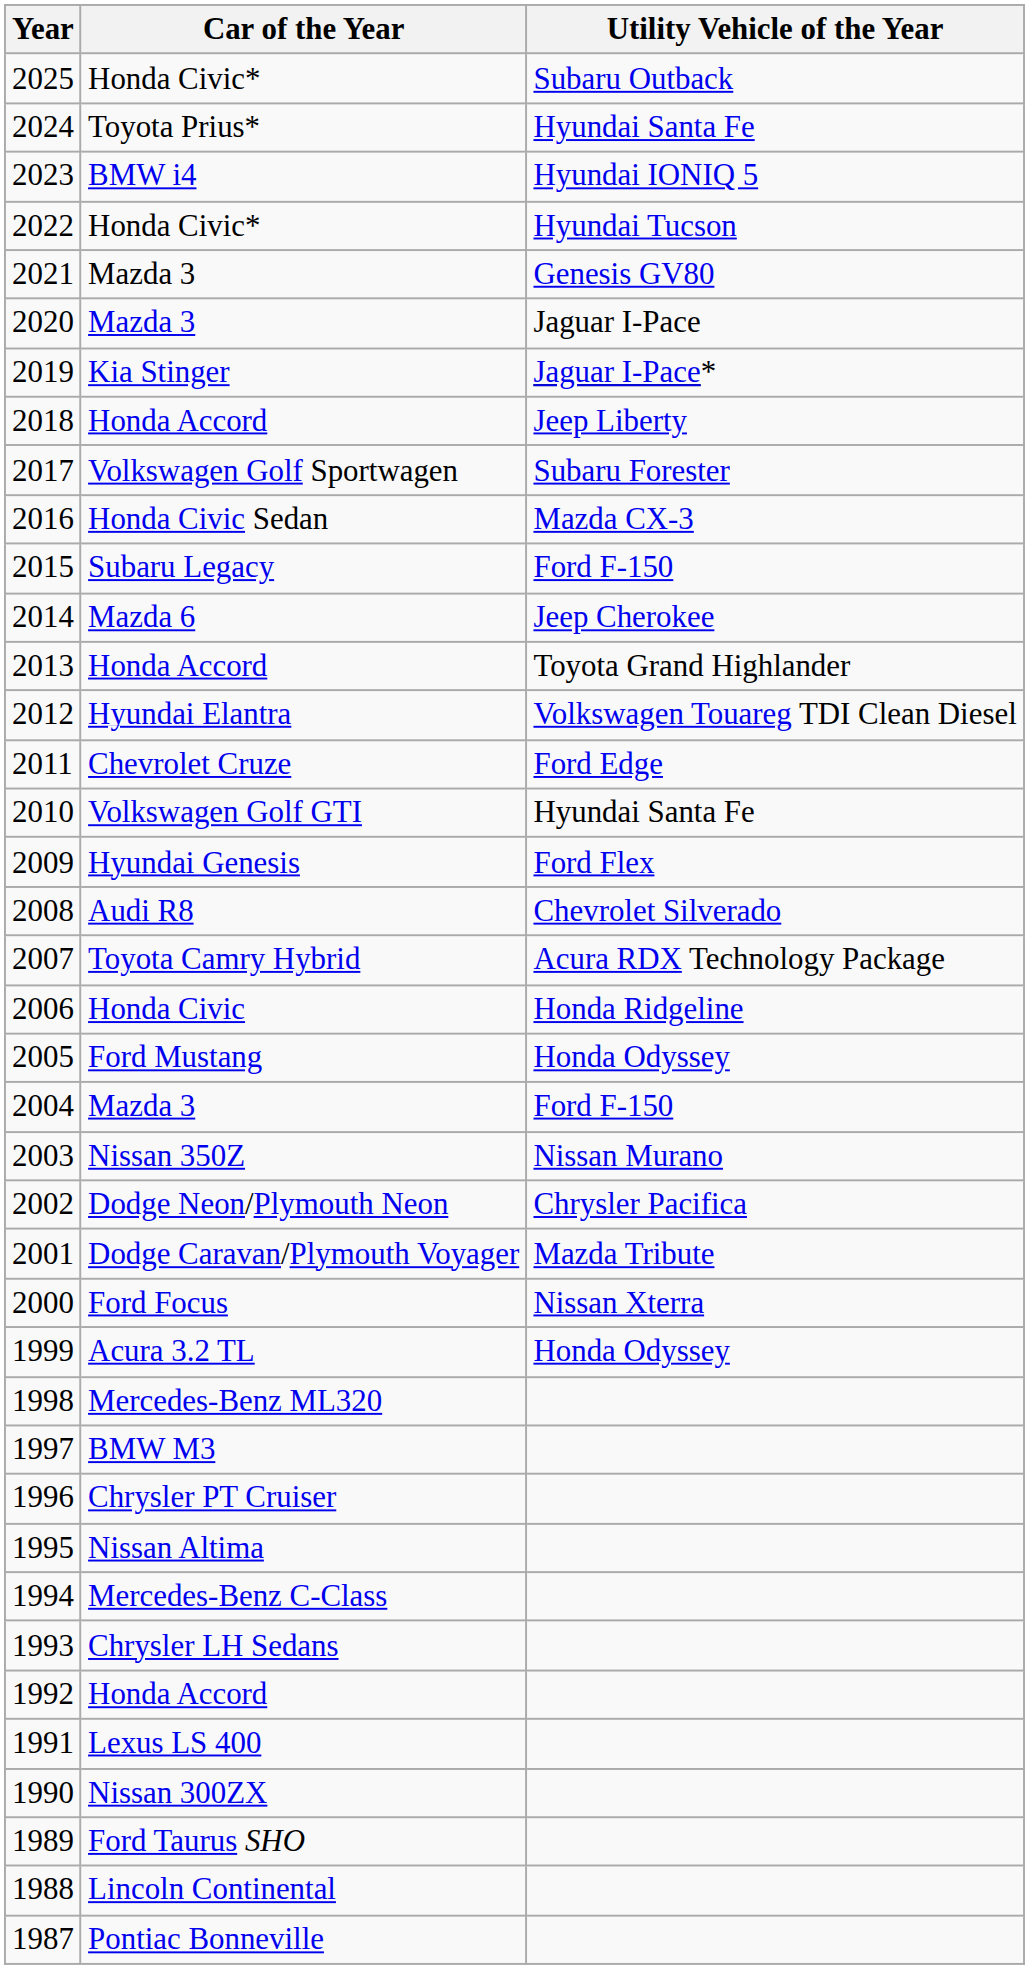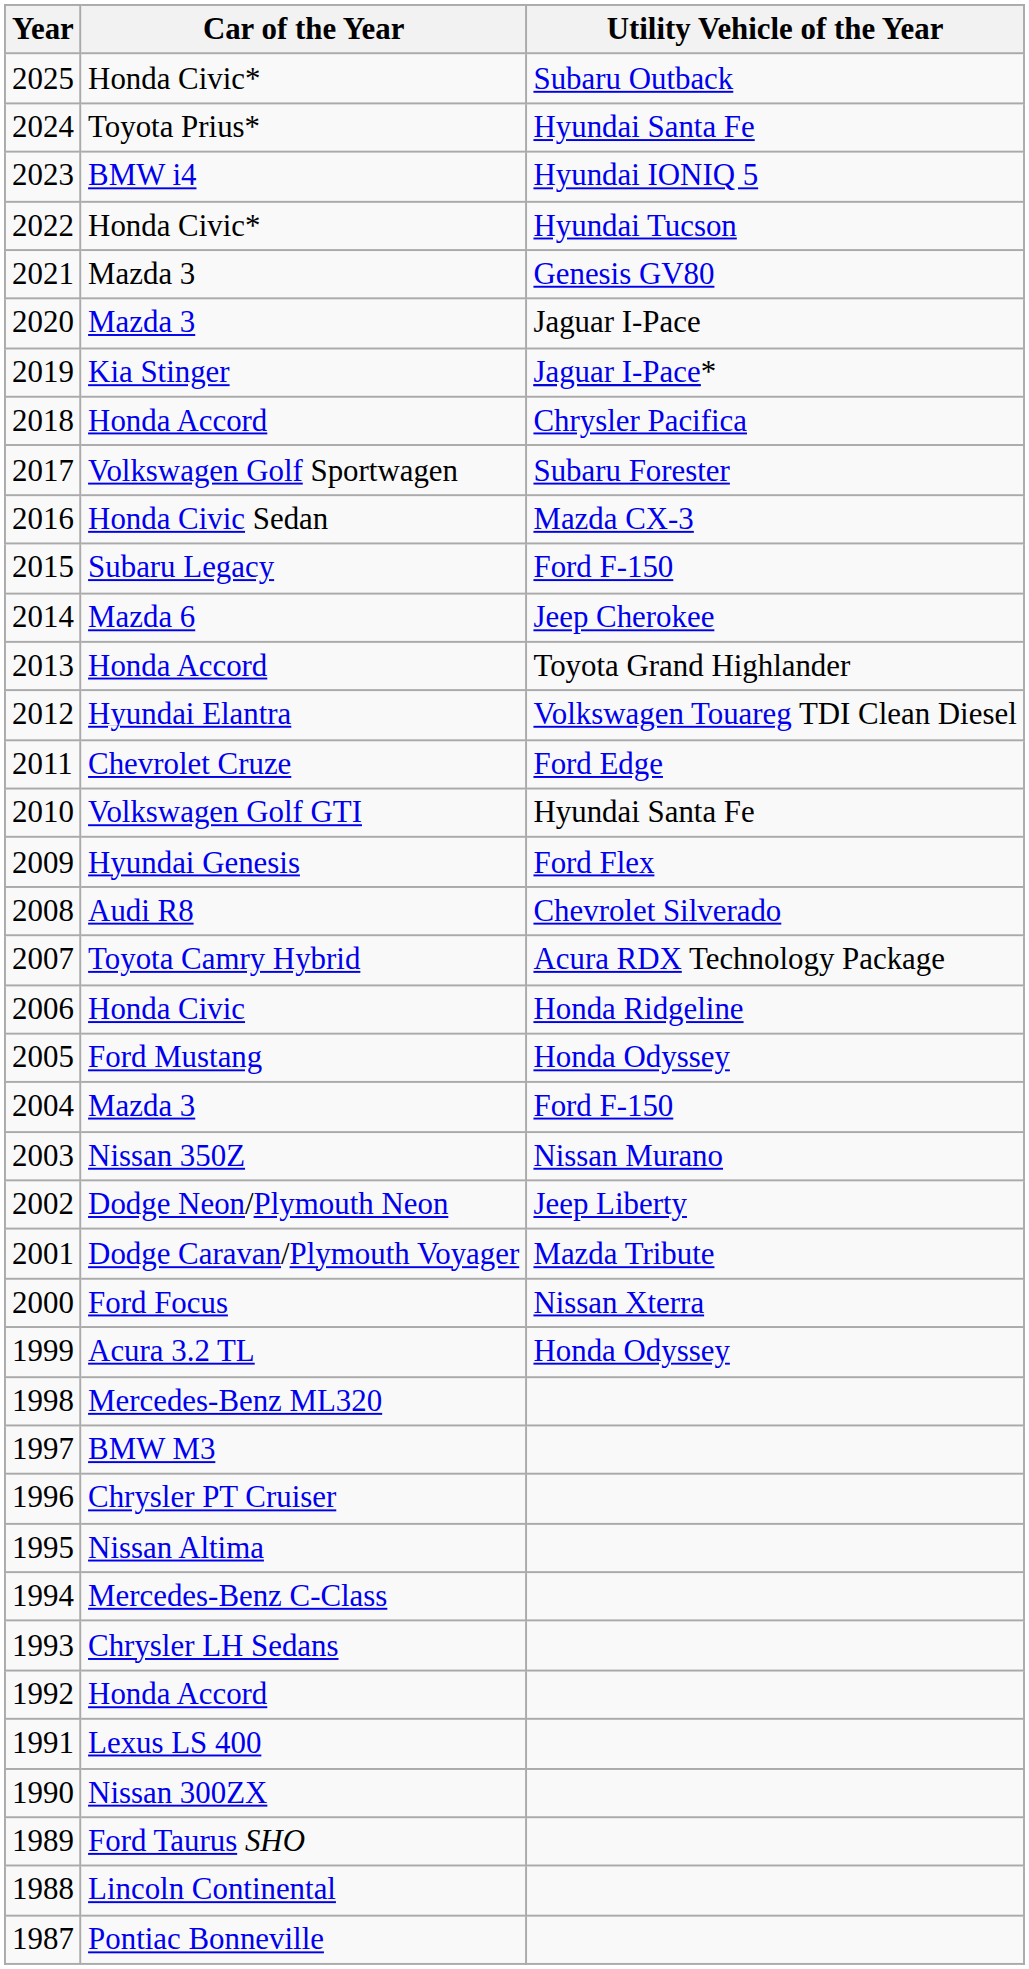2018 | Utility Vehicle of the Year: Jeep Liberty -> Chrysler Pacifica
2002 | Utility Vehicle of the Year: Chrysler Pacifica -> Jeep Liberty
